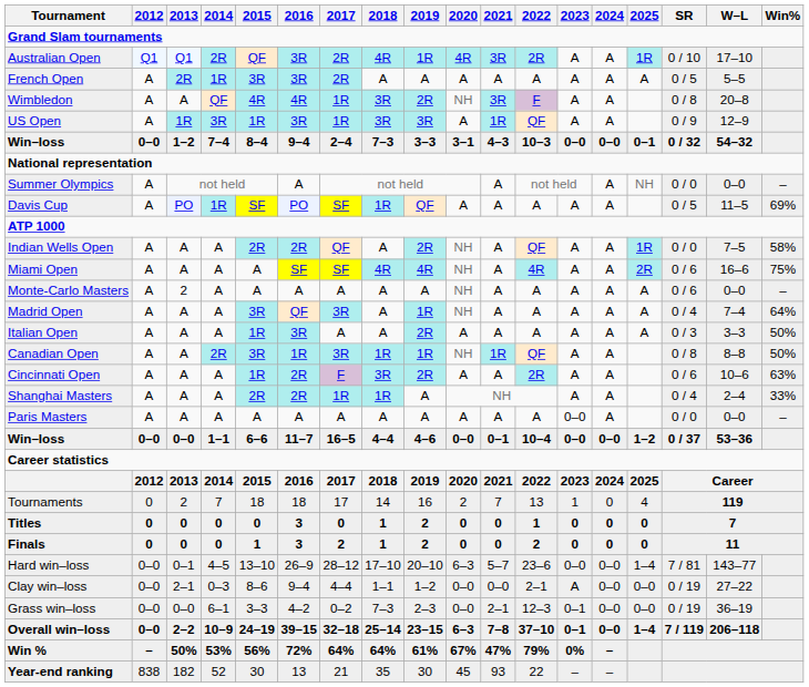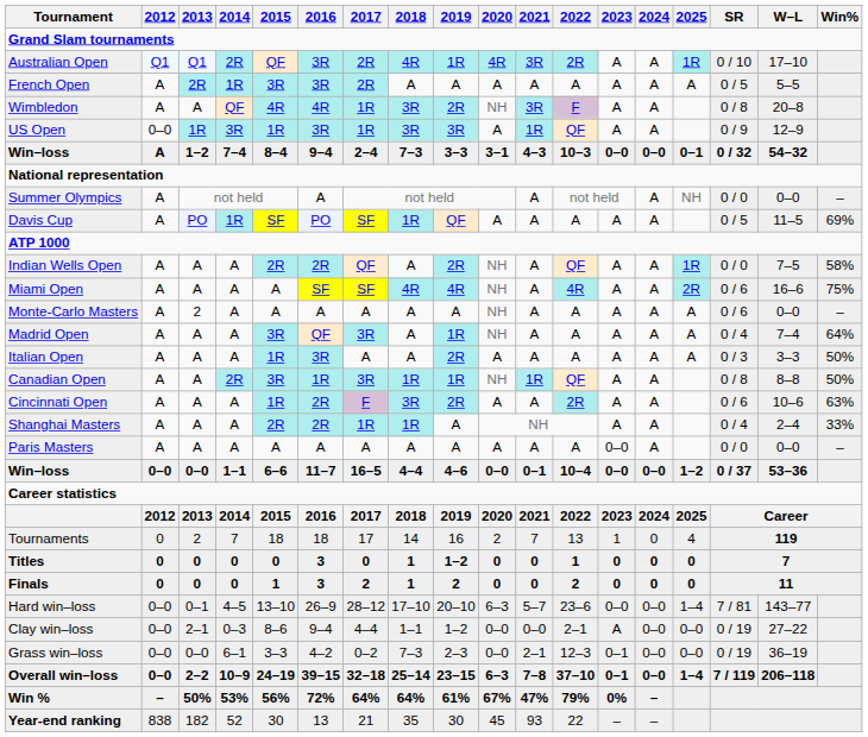US Open | 2012: A -> 0–0
Win–loss / 7–4 | 2012: 0–0 -> A
Titles | 2019: 2 -> 1–2
